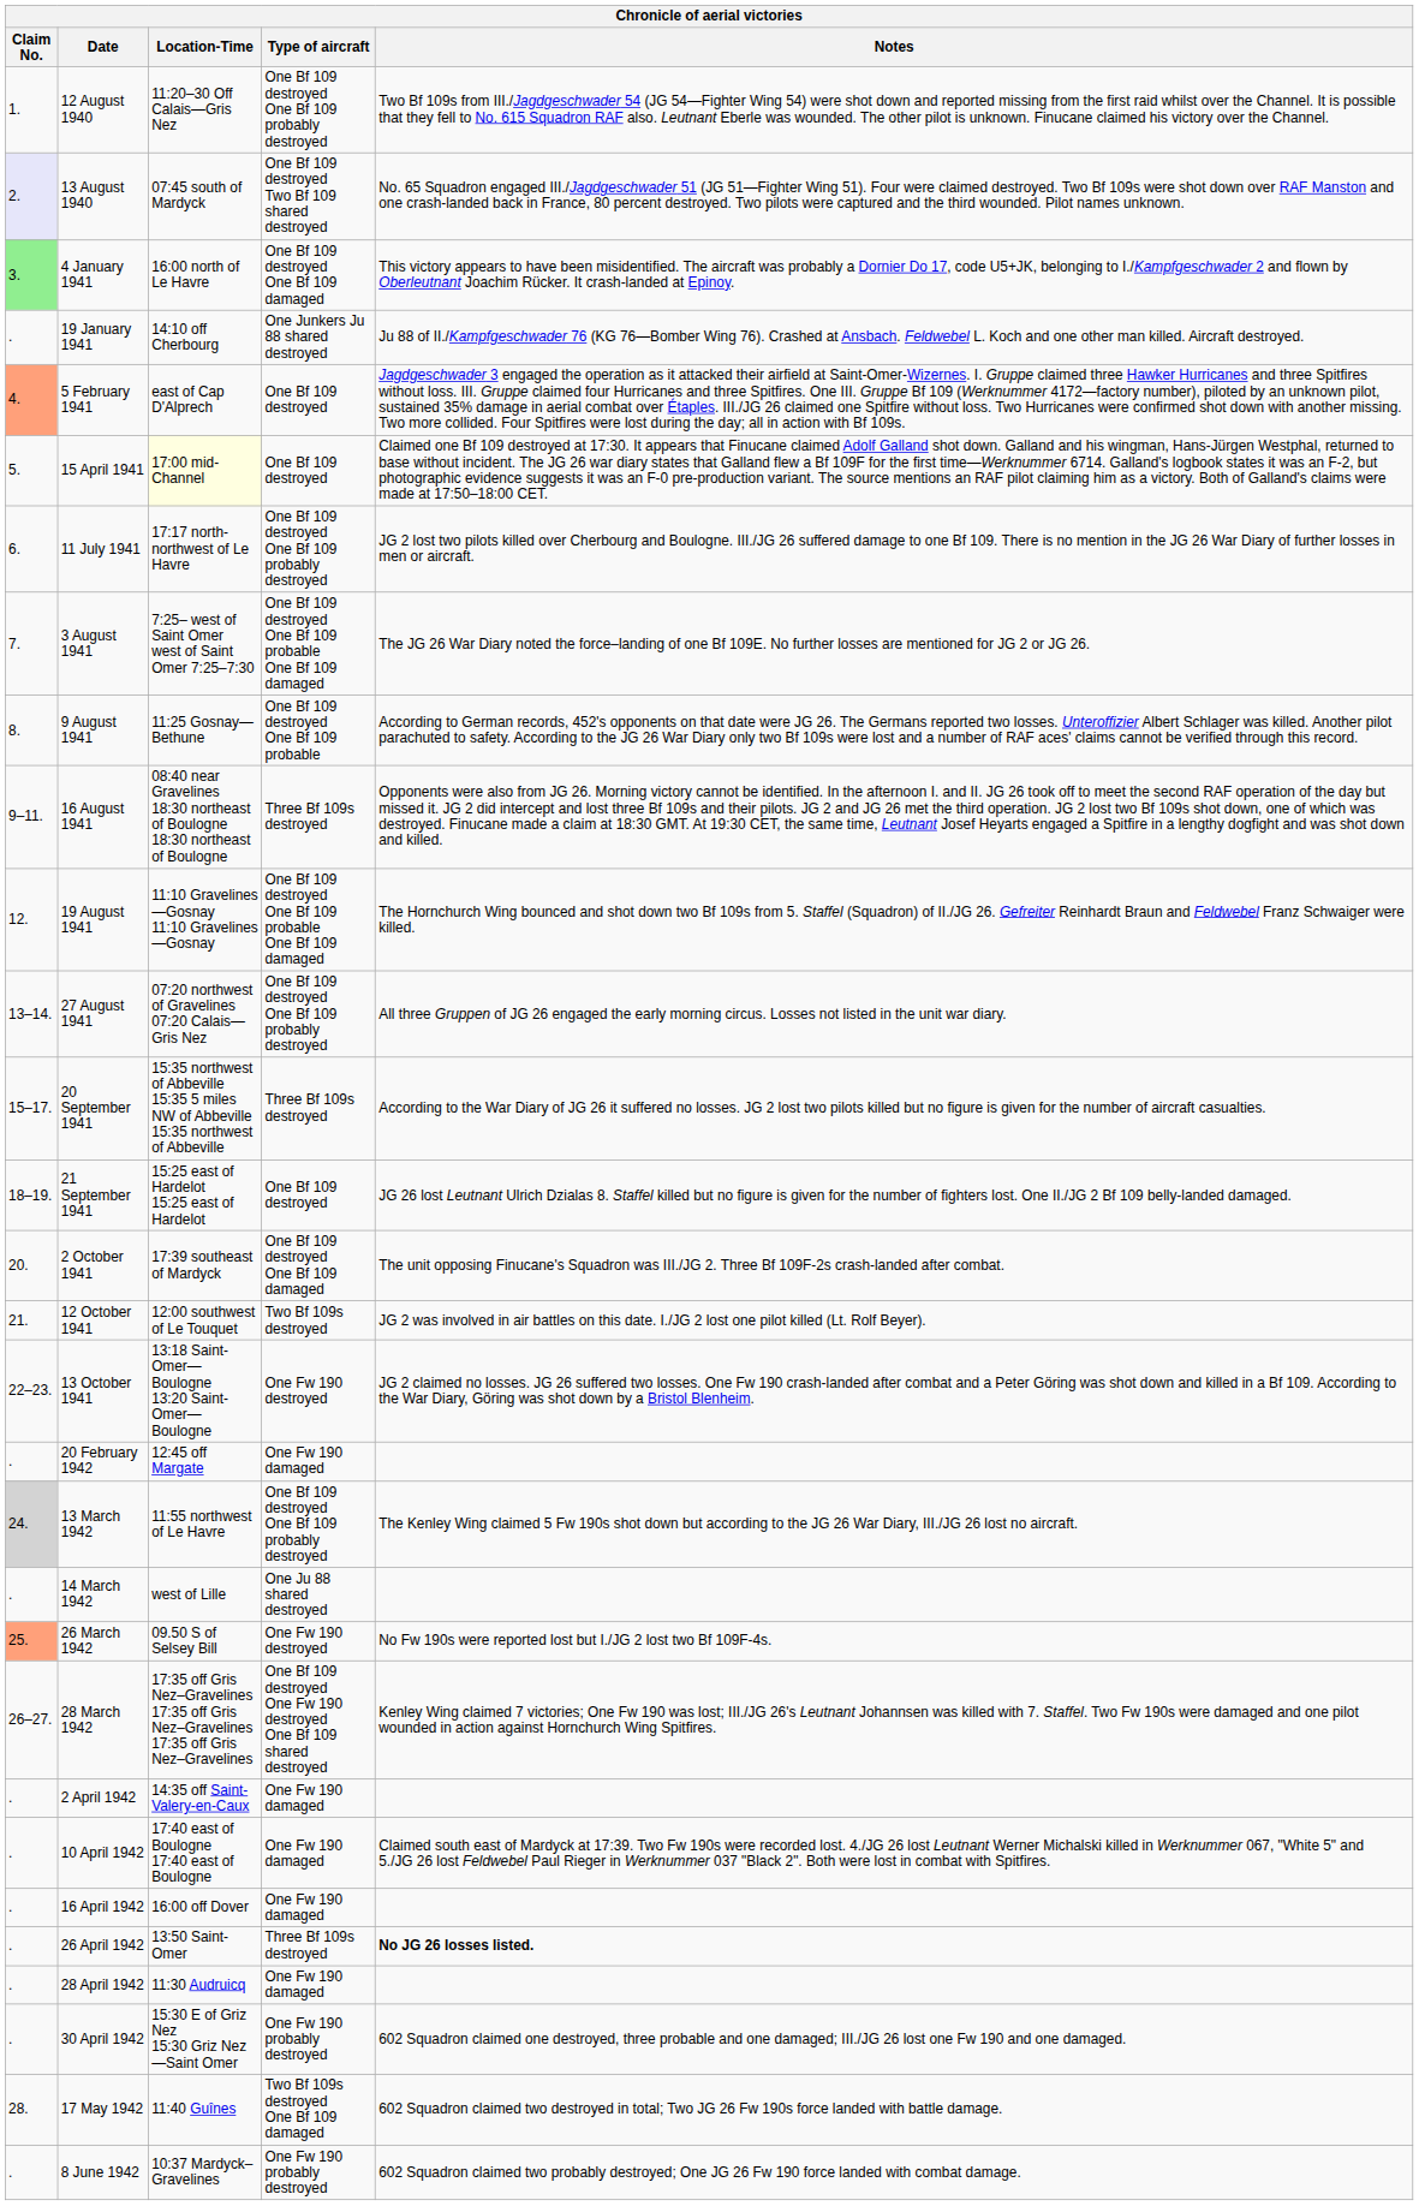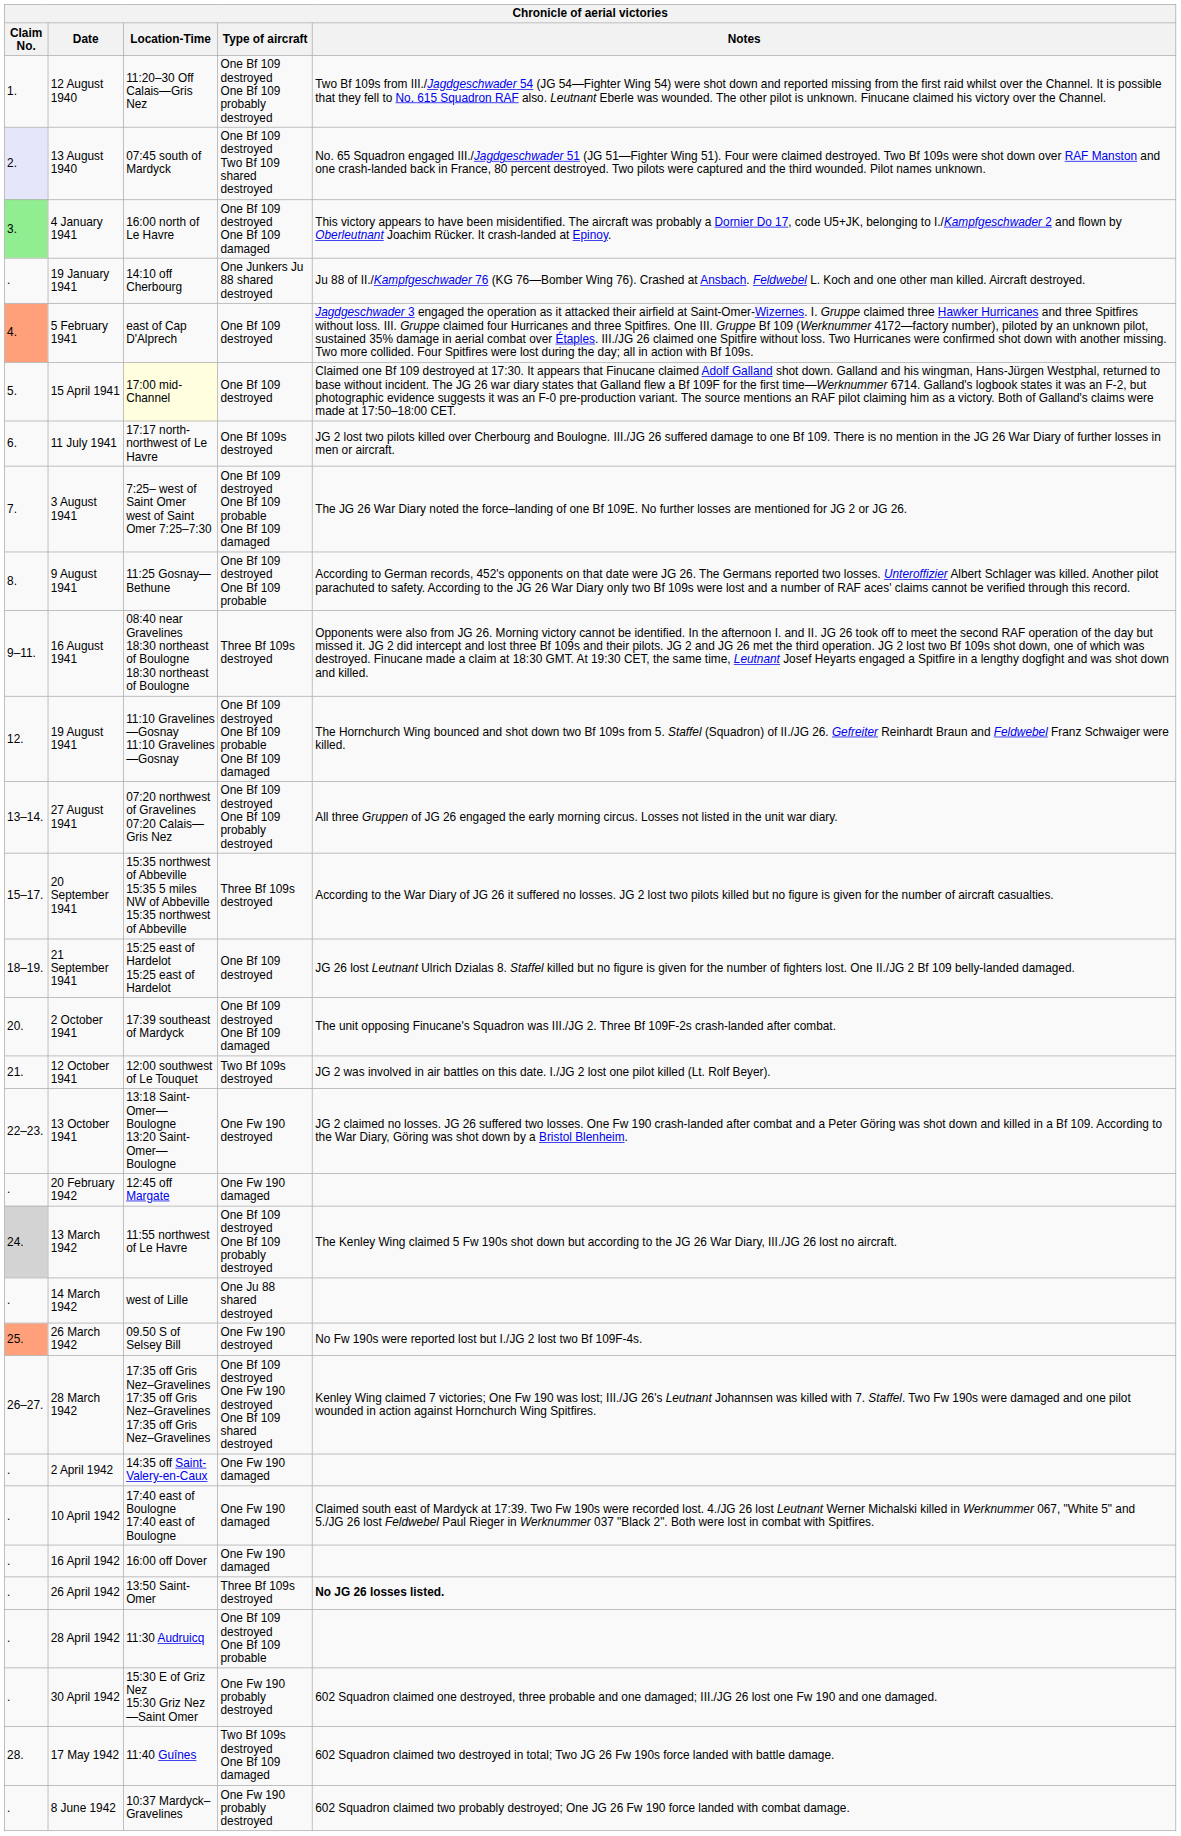11 July 1941 | Type of aircraft: One Bf 109 destroyed One Bf 109 probably destroyed -> One Bf 109s destroyed
28 April 1942 | Type of aircraft: One Fw 190 damaged -> One Bf 109 destroyed One Bf 109 probable
